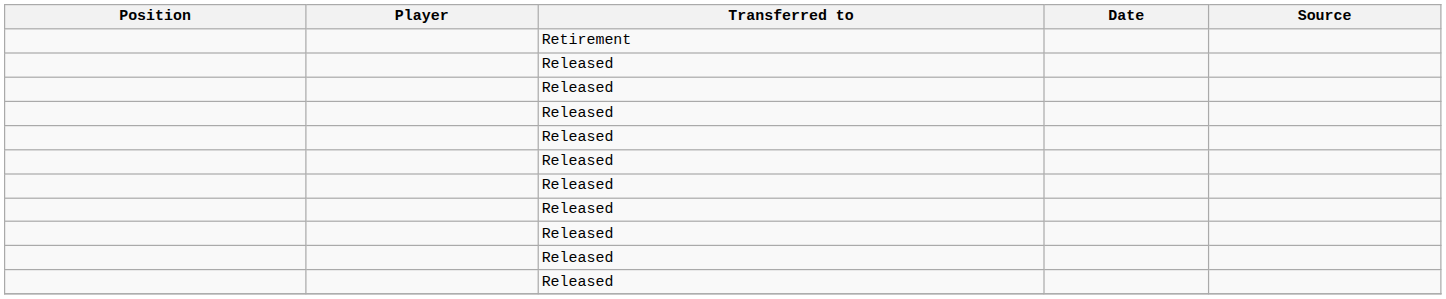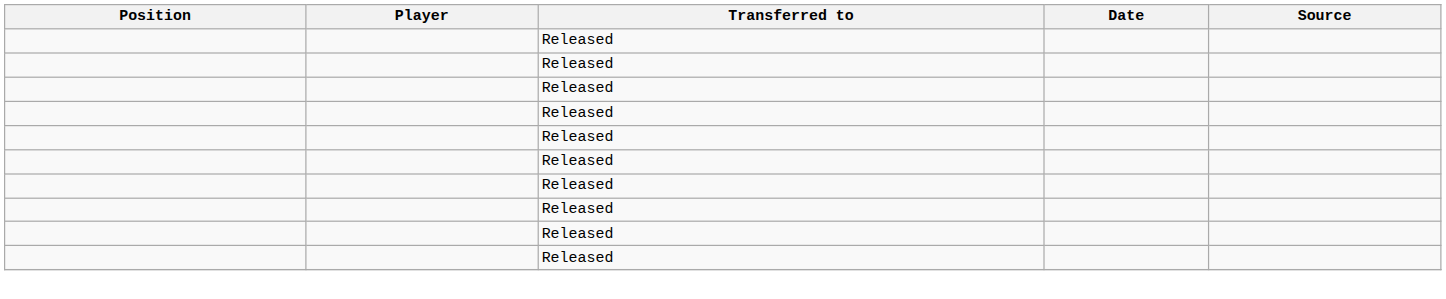- row: Retirement
